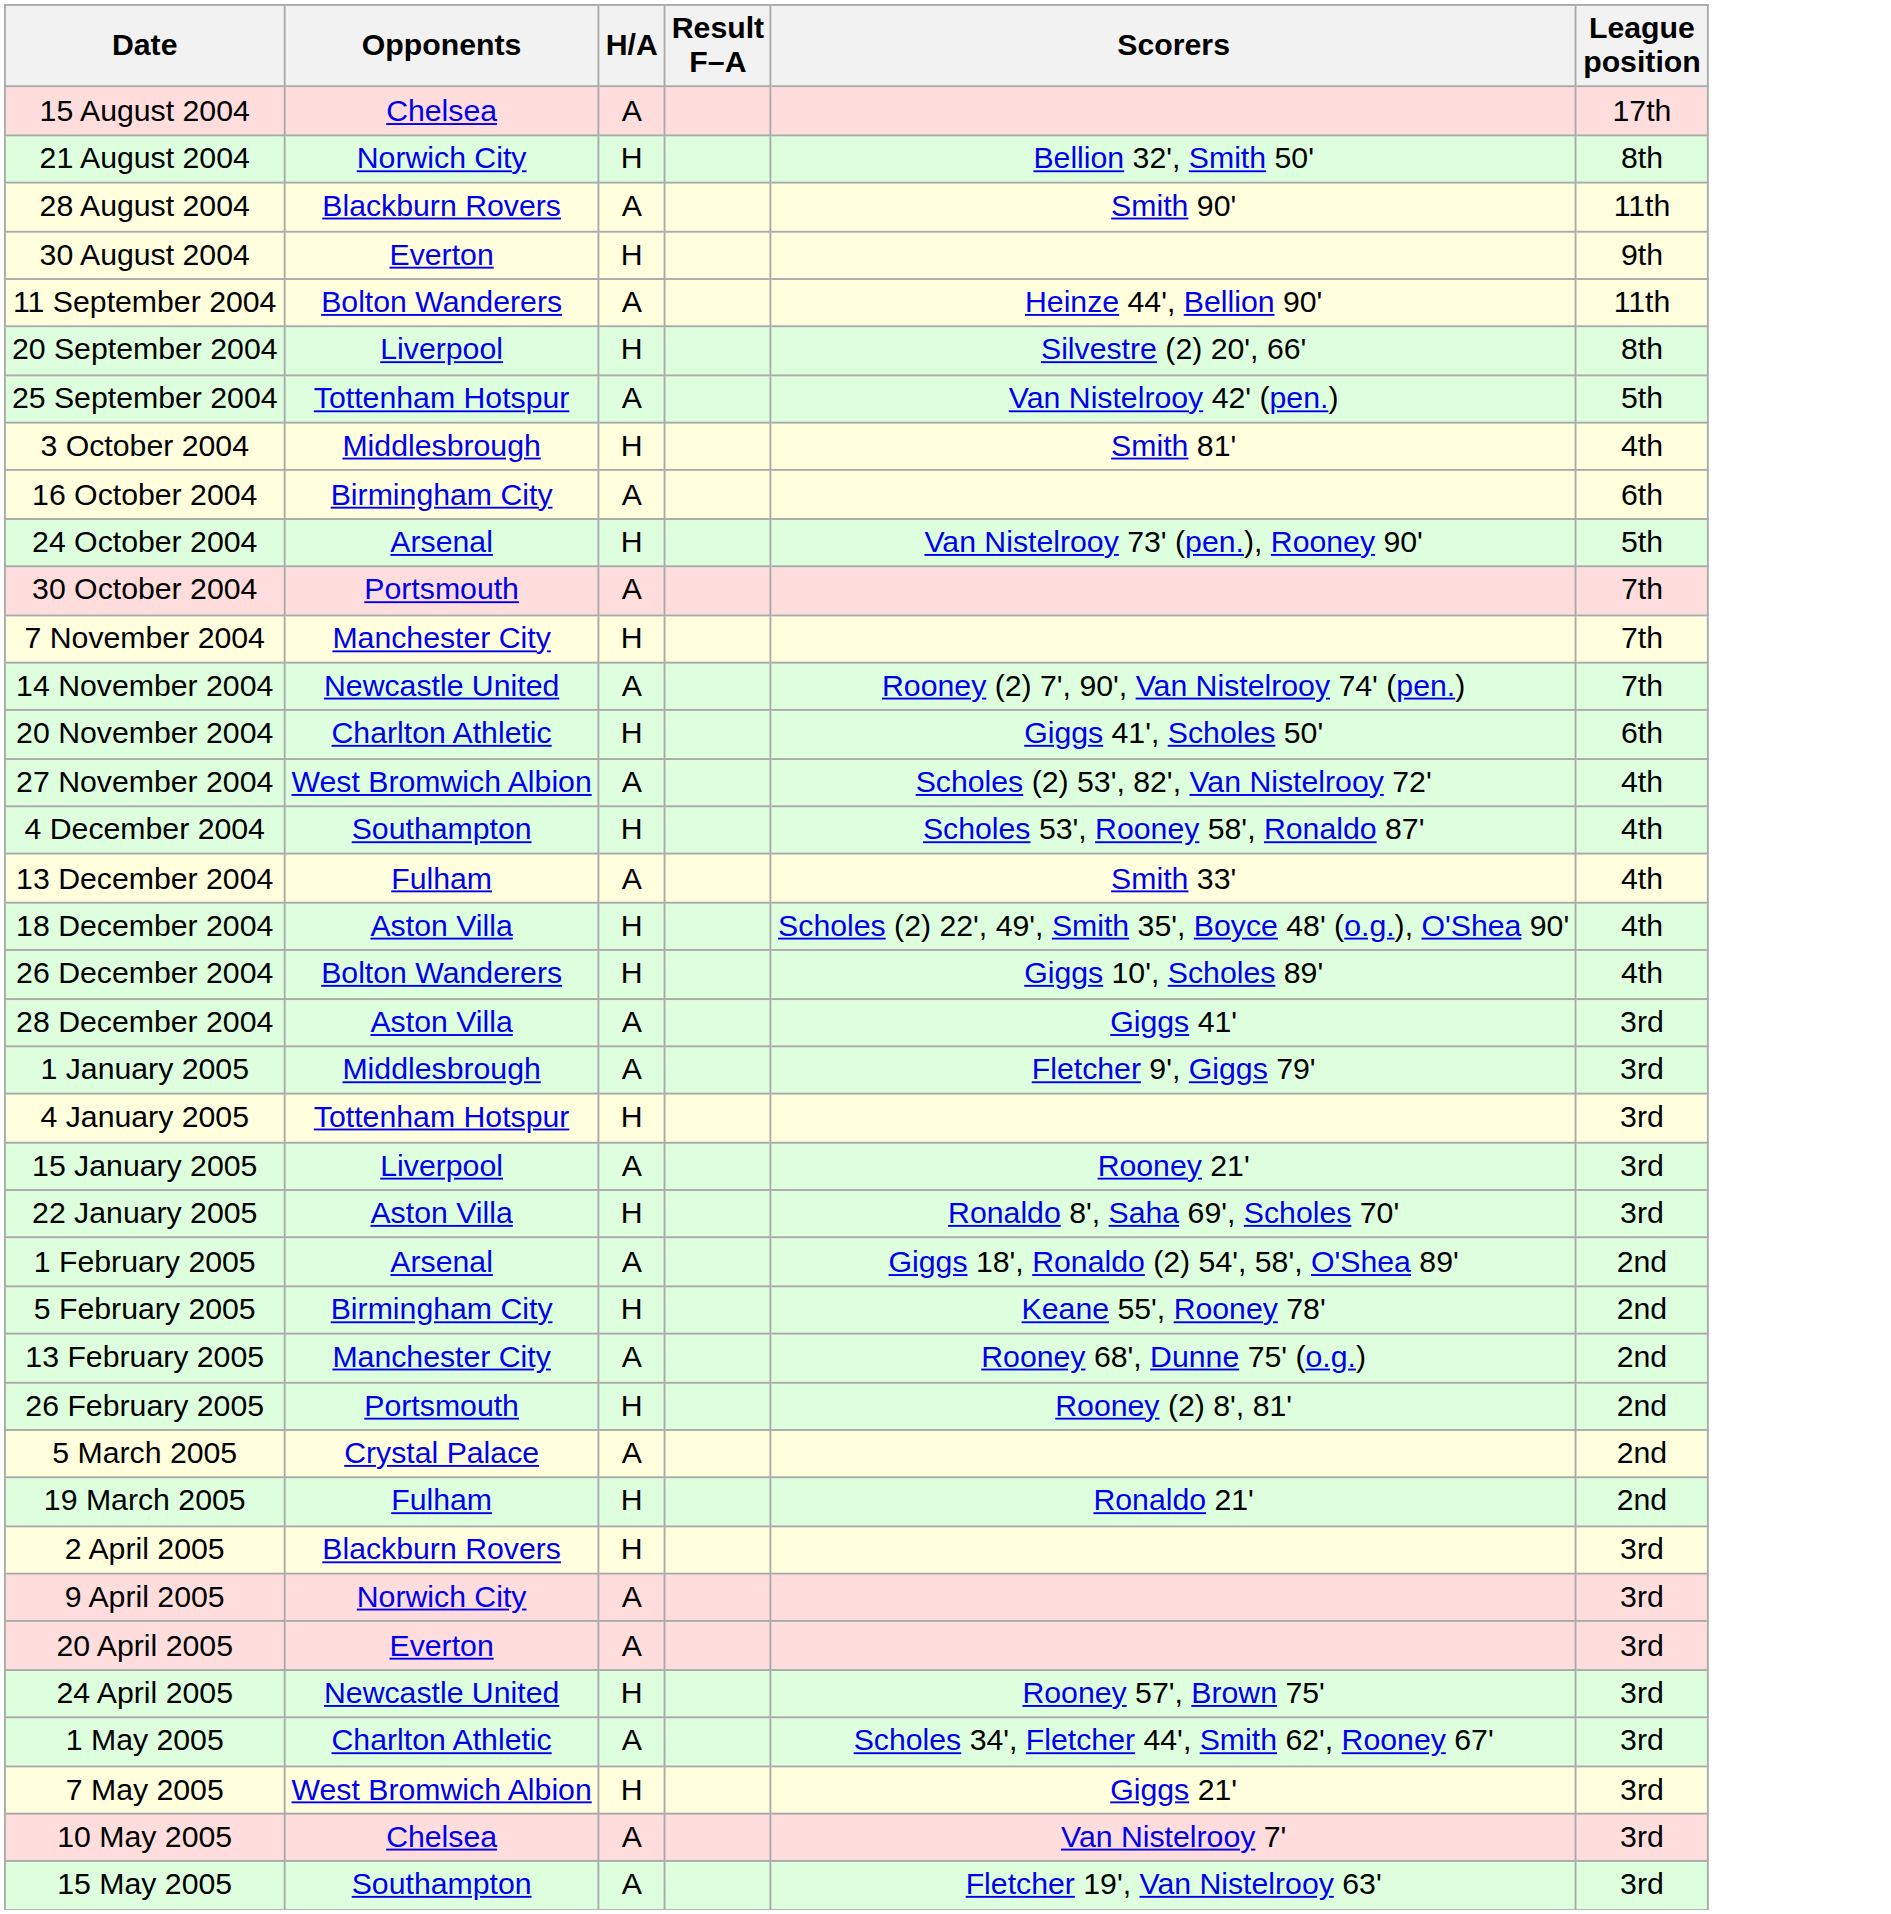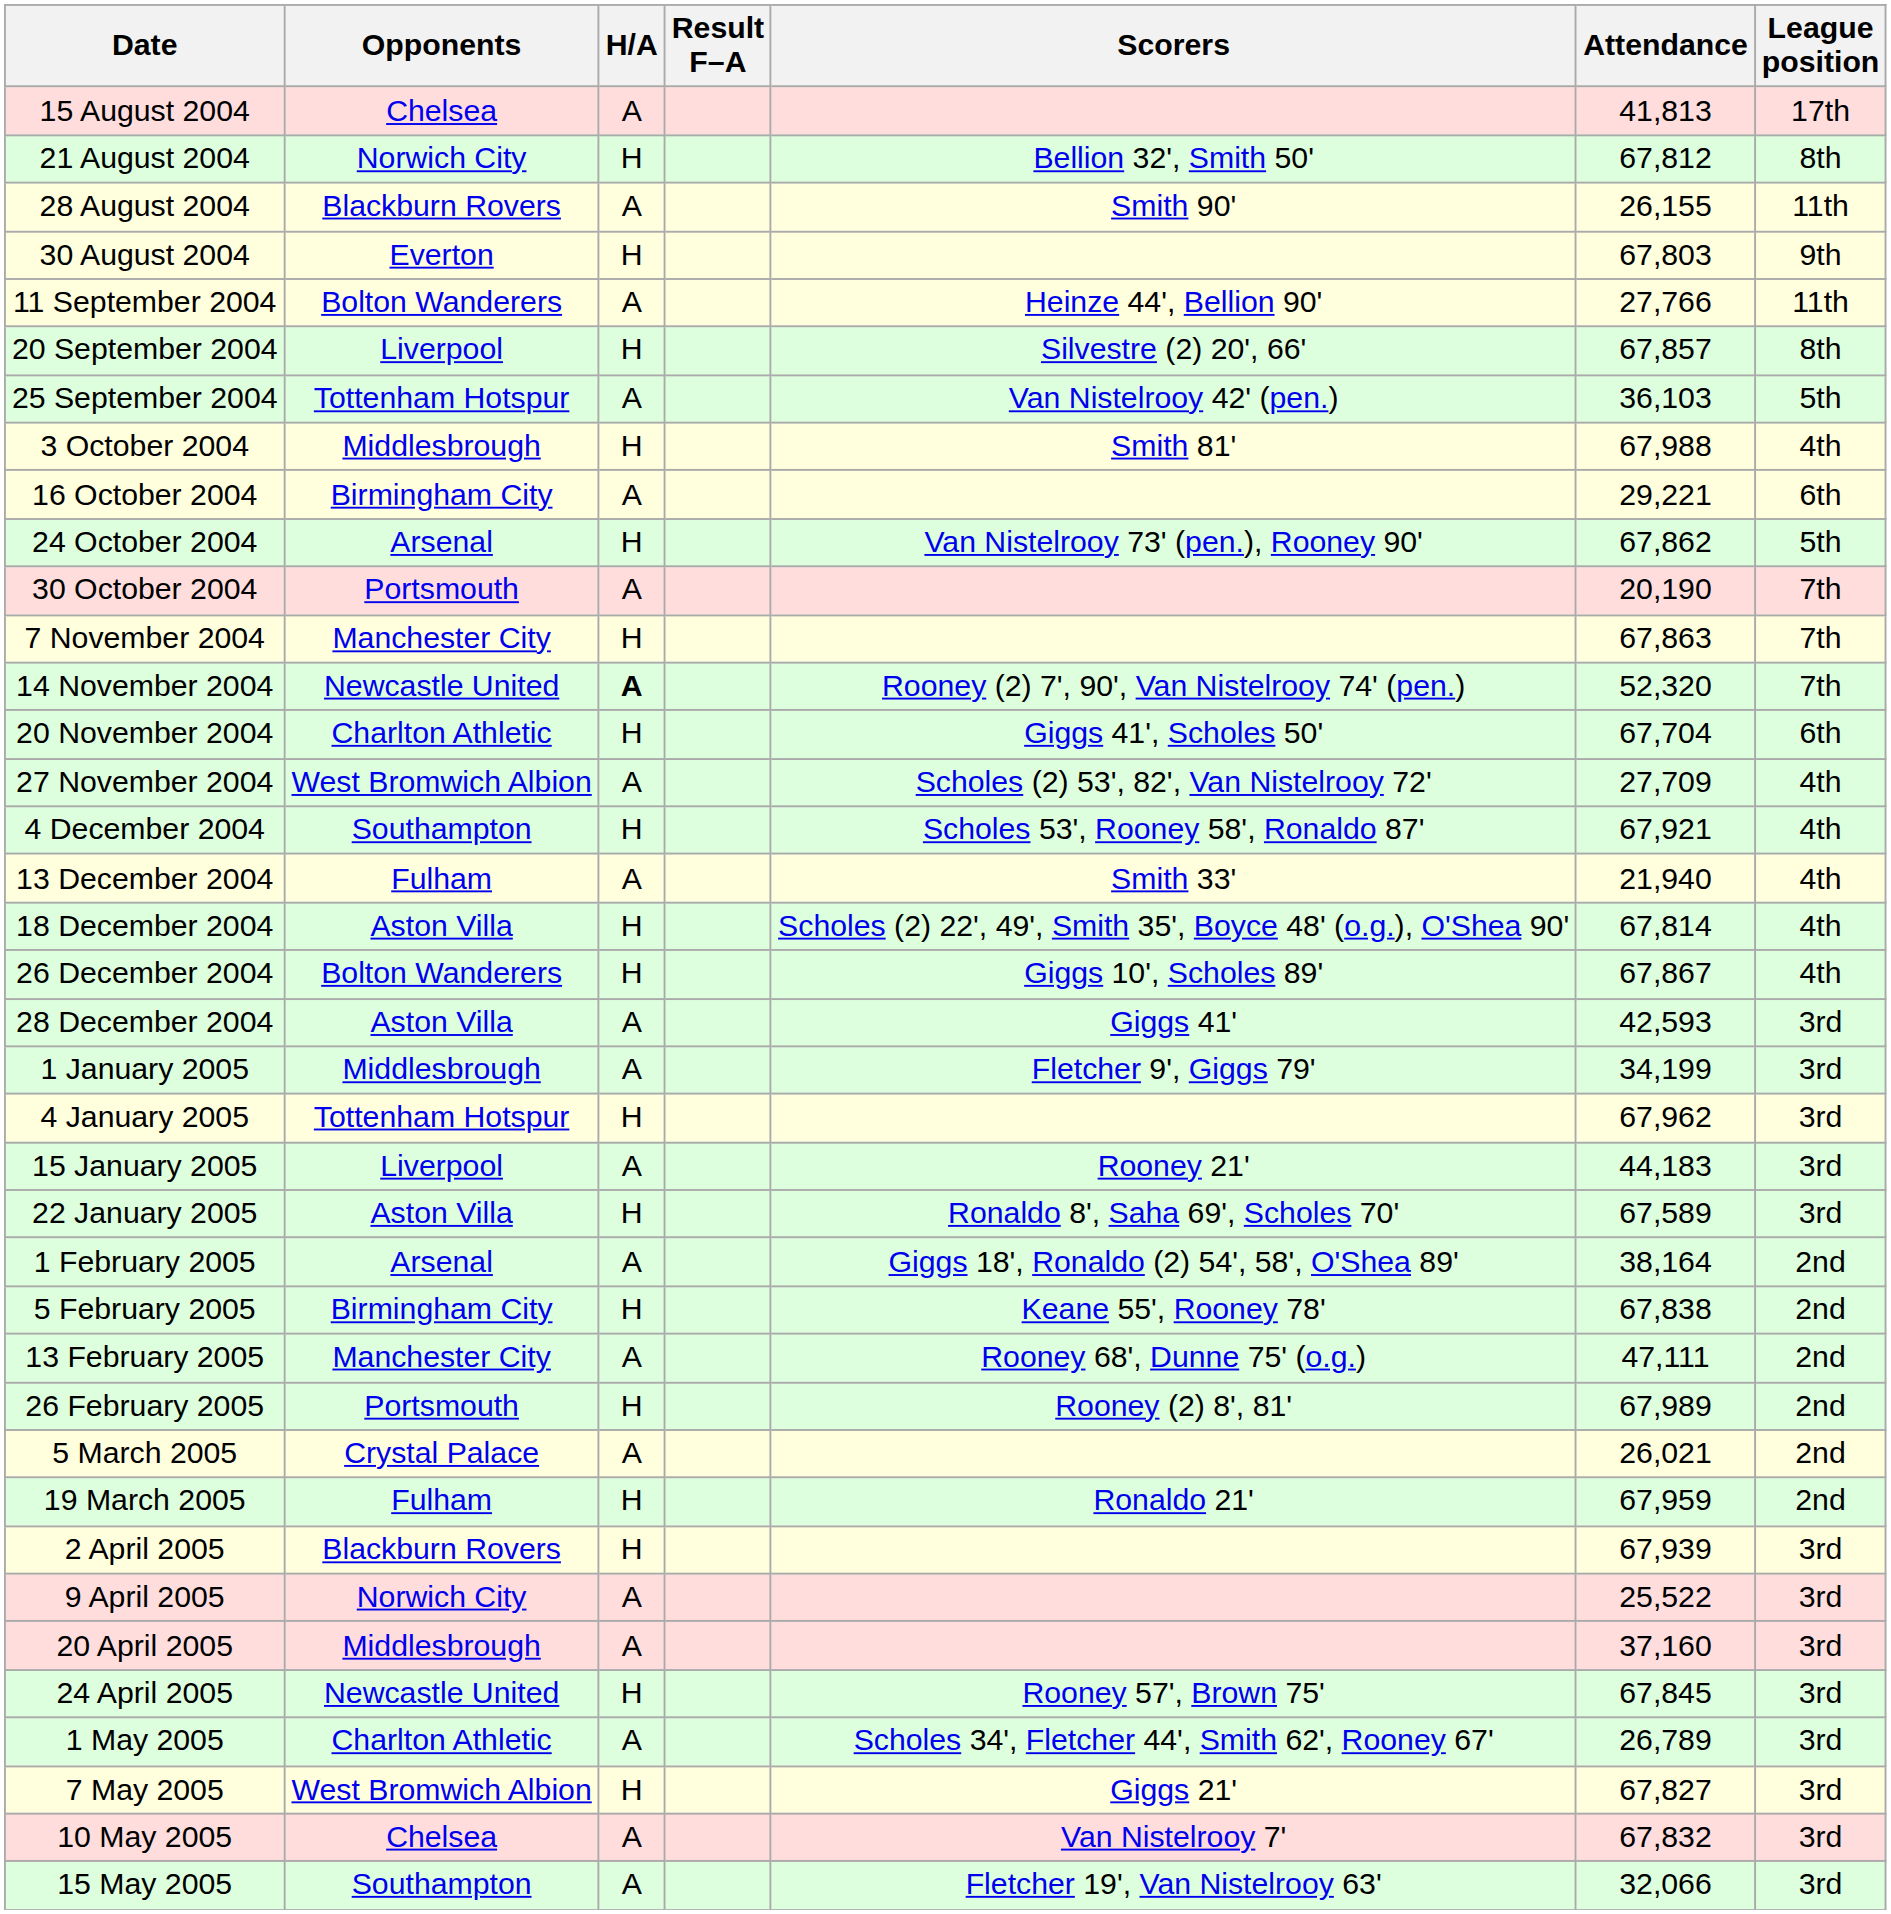+ column: Attendance | 41,813 | 67,812 | 26,155 | 67,803 | 27,766 | 67,857 | 36,103 | 67,988 | 29,221 | 67,862 | 20,190 | 67,863 | 52,320 | 67,704 | 27,709 | 67,921 | 21,940 | 67,814 | 67,867 | 42,593 | 34,199 | 67,962 | 44,183 | 67,589 | 38,164 | 67,838 | 47,111 | 67,989 | 26,021 | 67,959 | 67,939 | 25,522 | 37,160 | 67,845 | 26,789 | 67,827 | 67,832 | 32,066
14 November 2004 | H/A: normal -> bold
20 April 2005 | Opponents: Everton -> Middlesbrough
